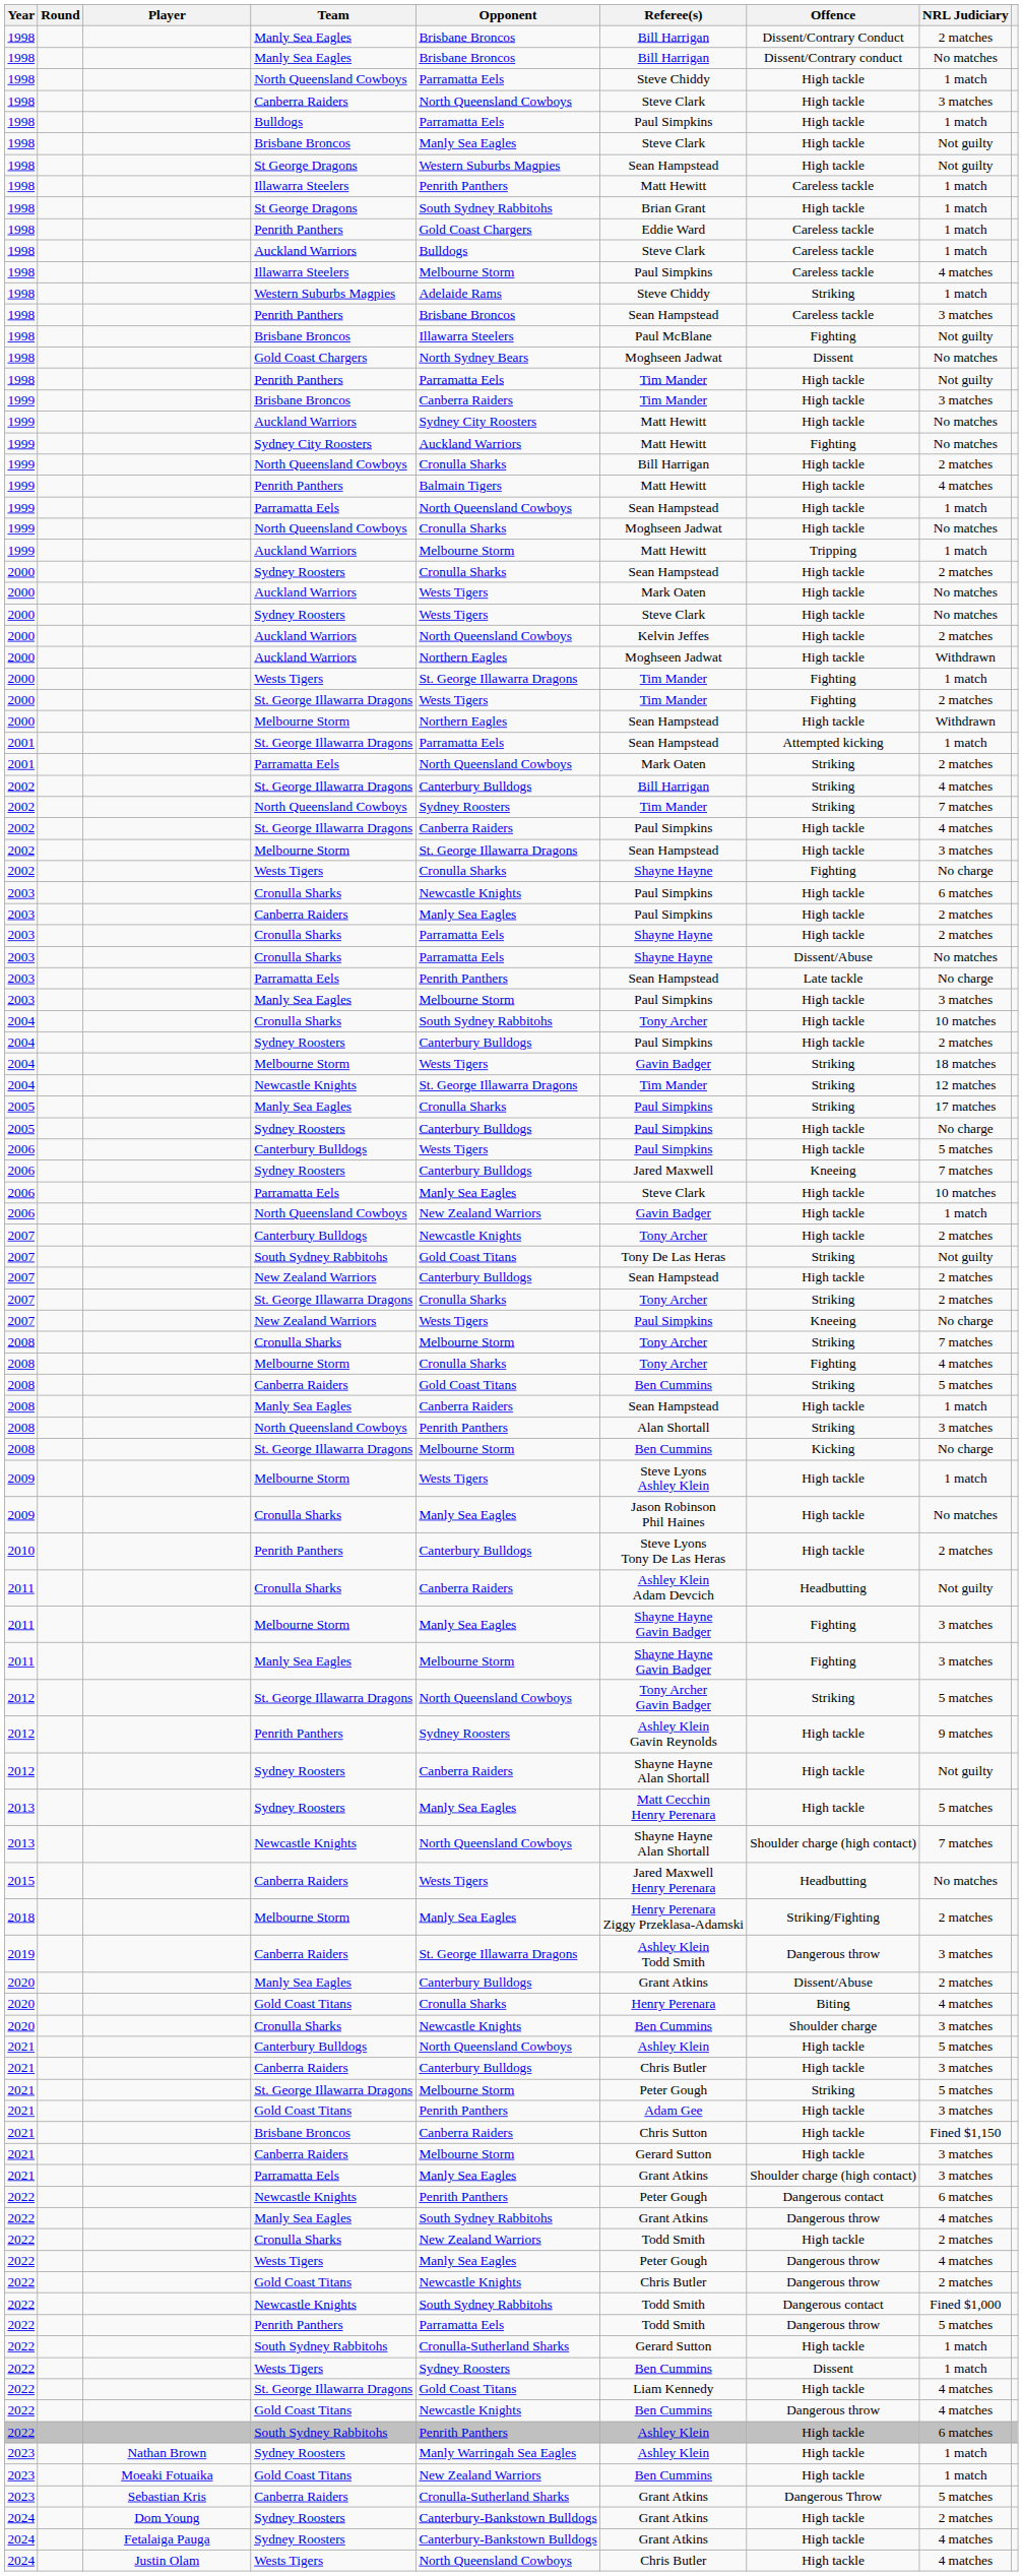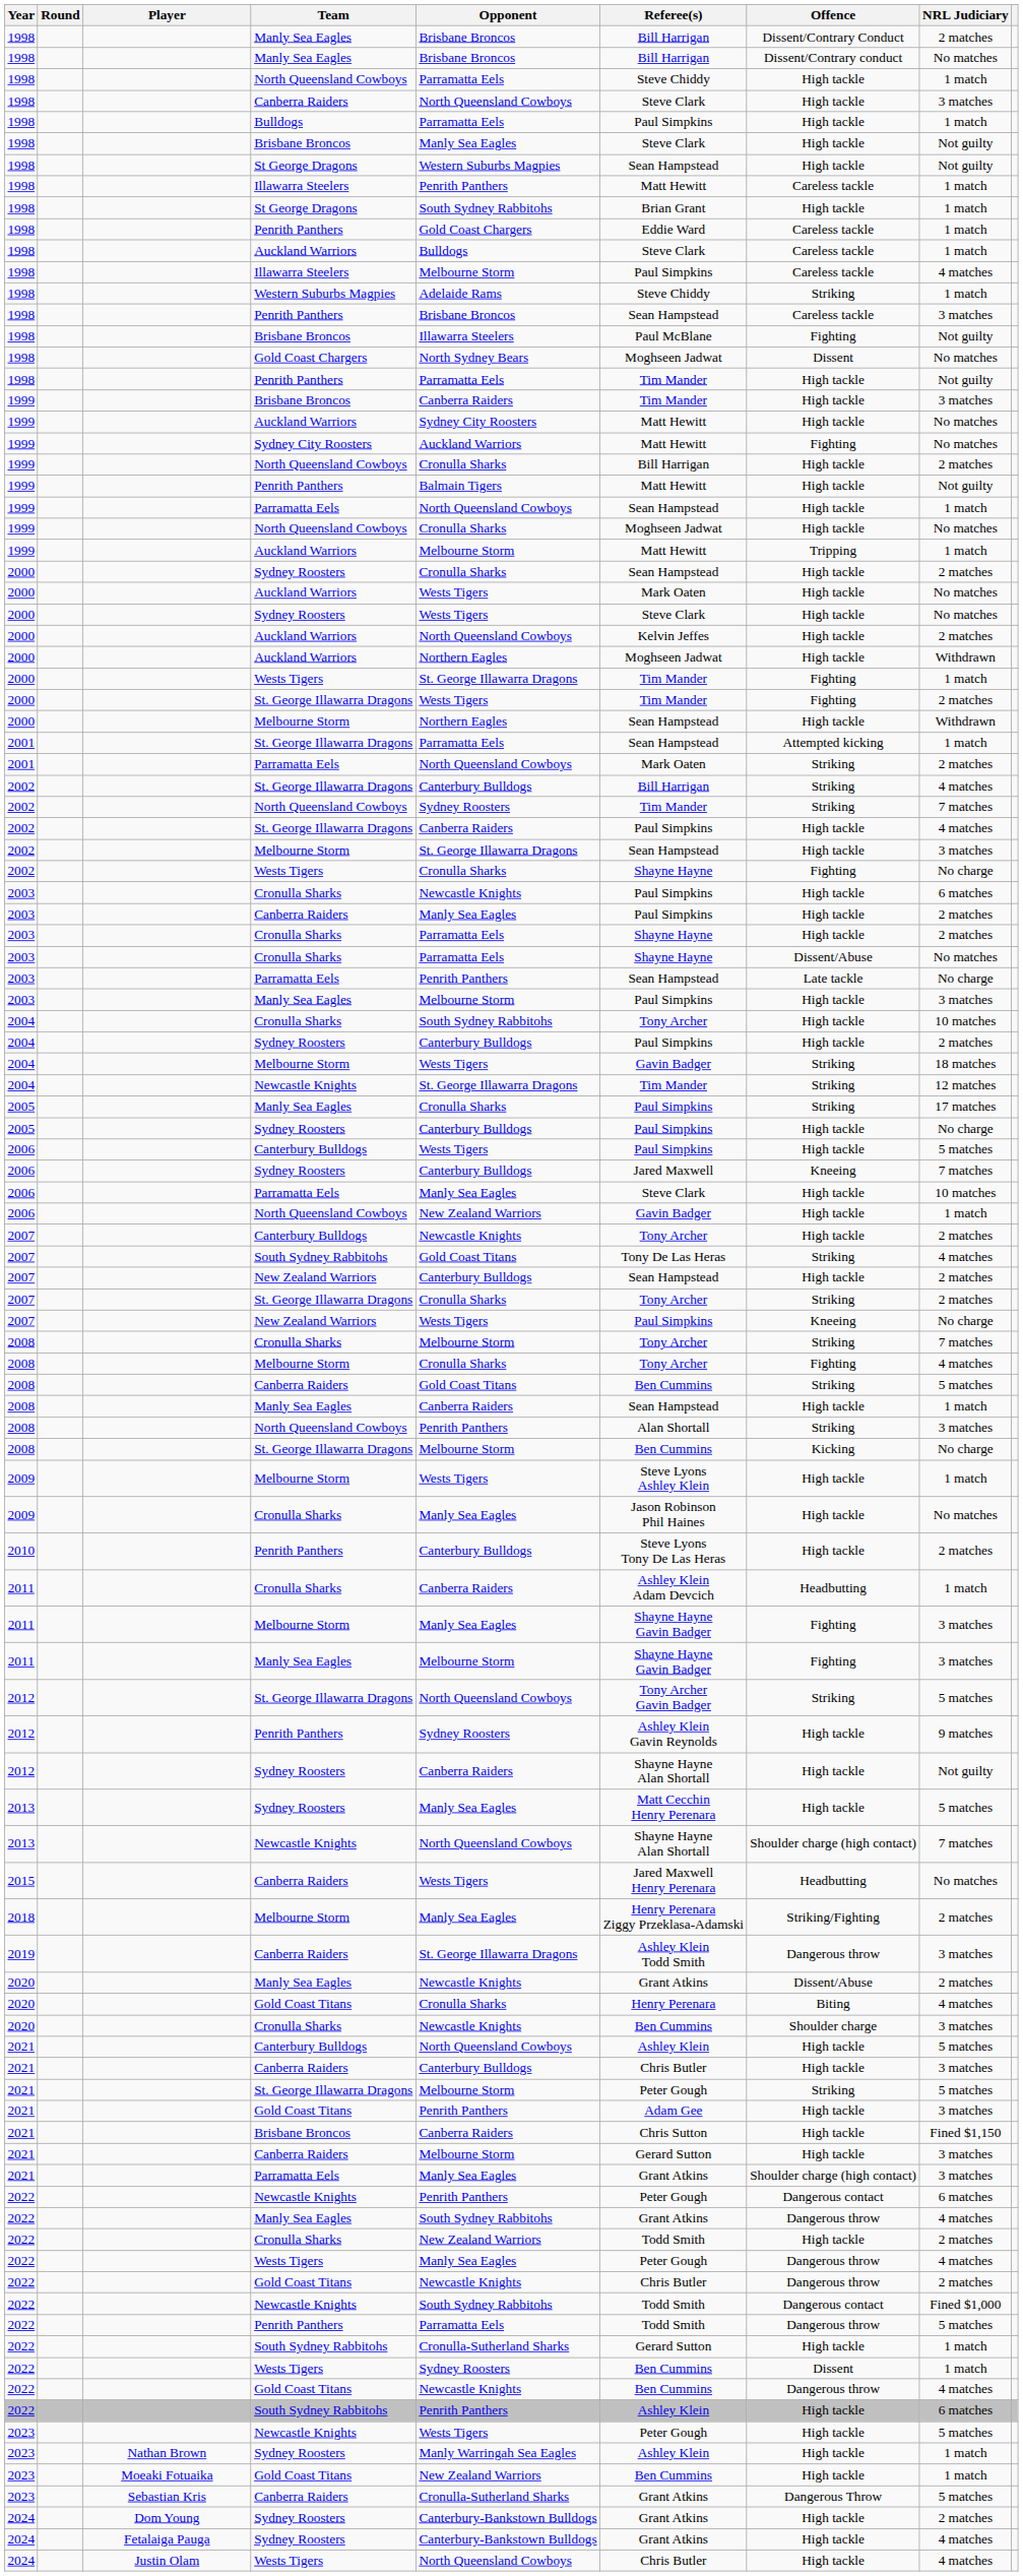1999 / Penrith Panthers | NRL Judiciary: 4 matches -> Not guilty
2007 / South Sydney Rabbitohs | NRL Judiciary: Not guilty -> 4 matches
2011 / Cronulla Sharks | NRL Judiciary: Not guilty -> 1 match
2020 / Manly Sea Eagles | Opponent: Canterbury Bulldogs -> Newcastle Knights
- row: 2022 | St. George Illawarra Dragons | Gold Coast Titans | Liam Kennedy | High tackle | 4 matches
+ row: 2023 | Newcastle Knights | Wests Tigers | Peter Gough | High tackle | 5 matches
